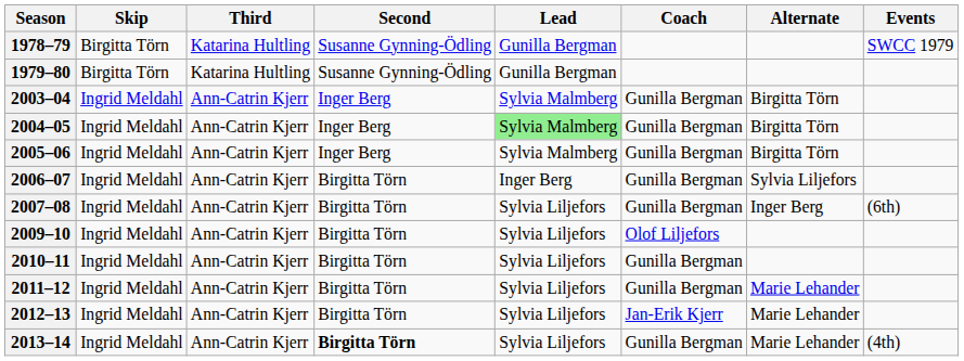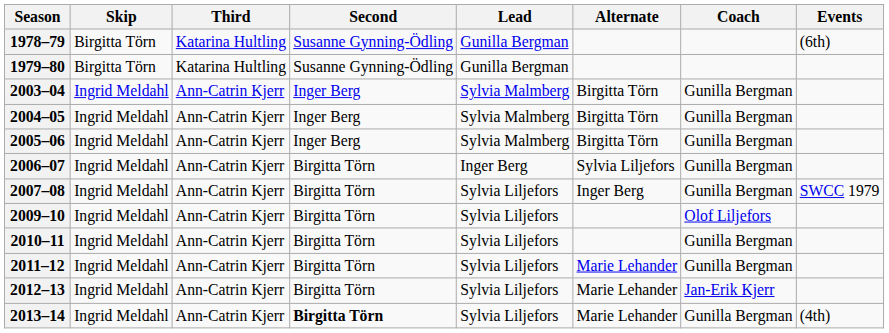columns swapped: Alternate <-> Coach
1978–79 | Events: SWCC 1979 -> (6th)
2004–05 | Lead: lightgreen background -> no background
2007–08 | Events: (6th) -> SWCC 1979
